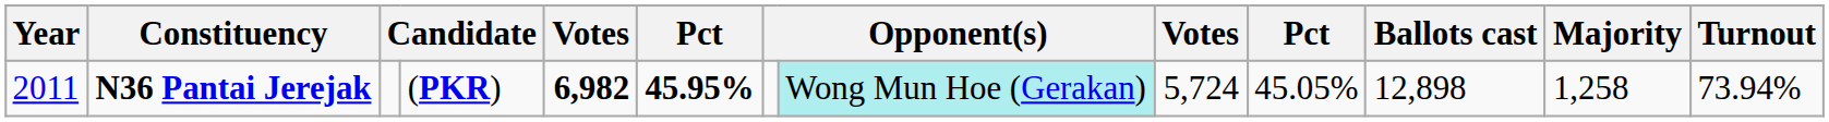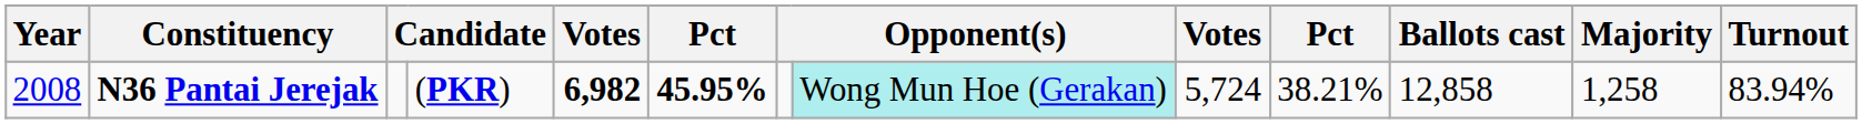N36 Pantai Jerejak | Year: 2011 -> 2008
N36 Pantai Jerejak | column 10: 45.05% -> 38.21%
N36 Pantai Jerejak | Ballots cast: 12,898 -> 12,858
N36 Pantai Jerejak | Turnout: 73.94% -> 83.94%
